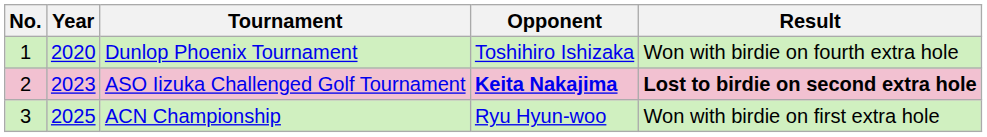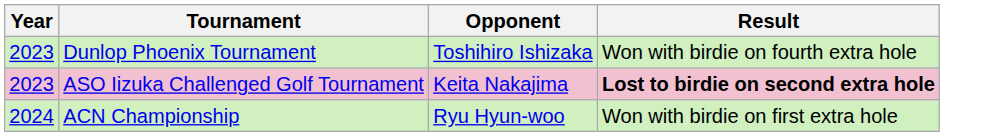- column: No. | 1 | 2 | 3
Dunlop Phoenix Tournament | Year: 2020 -> 2023
ASO Iizuka Challenged Golf Tournament | Opponent: bold -> normal
ACN Championship | Year: 2025 -> 2024
